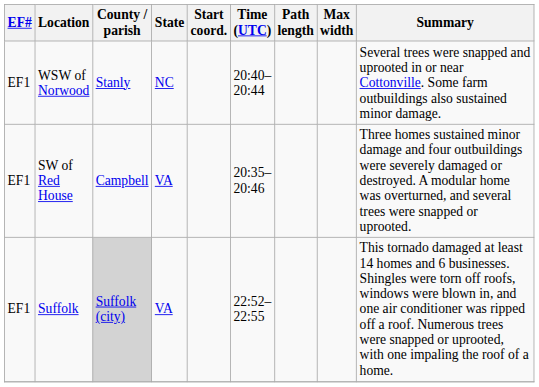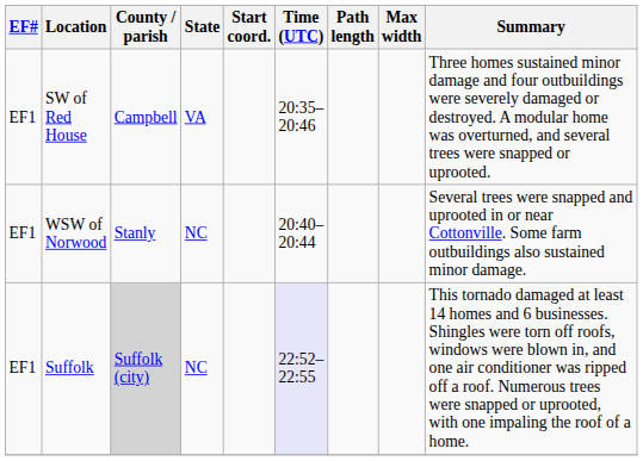rows swapped: SW of Red House <-> WSW of Norwood
Suffolk | State: VA -> NC
Suffolk | Time (UTC): no background -> lavender background
